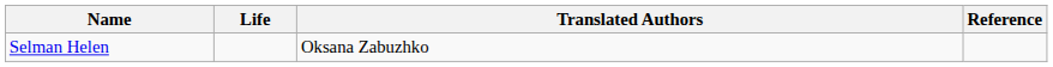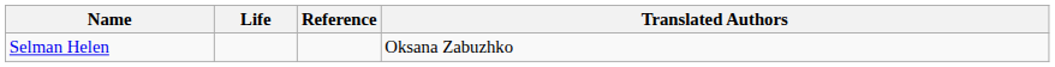columns swapped: Translated Authors <-> Reference
